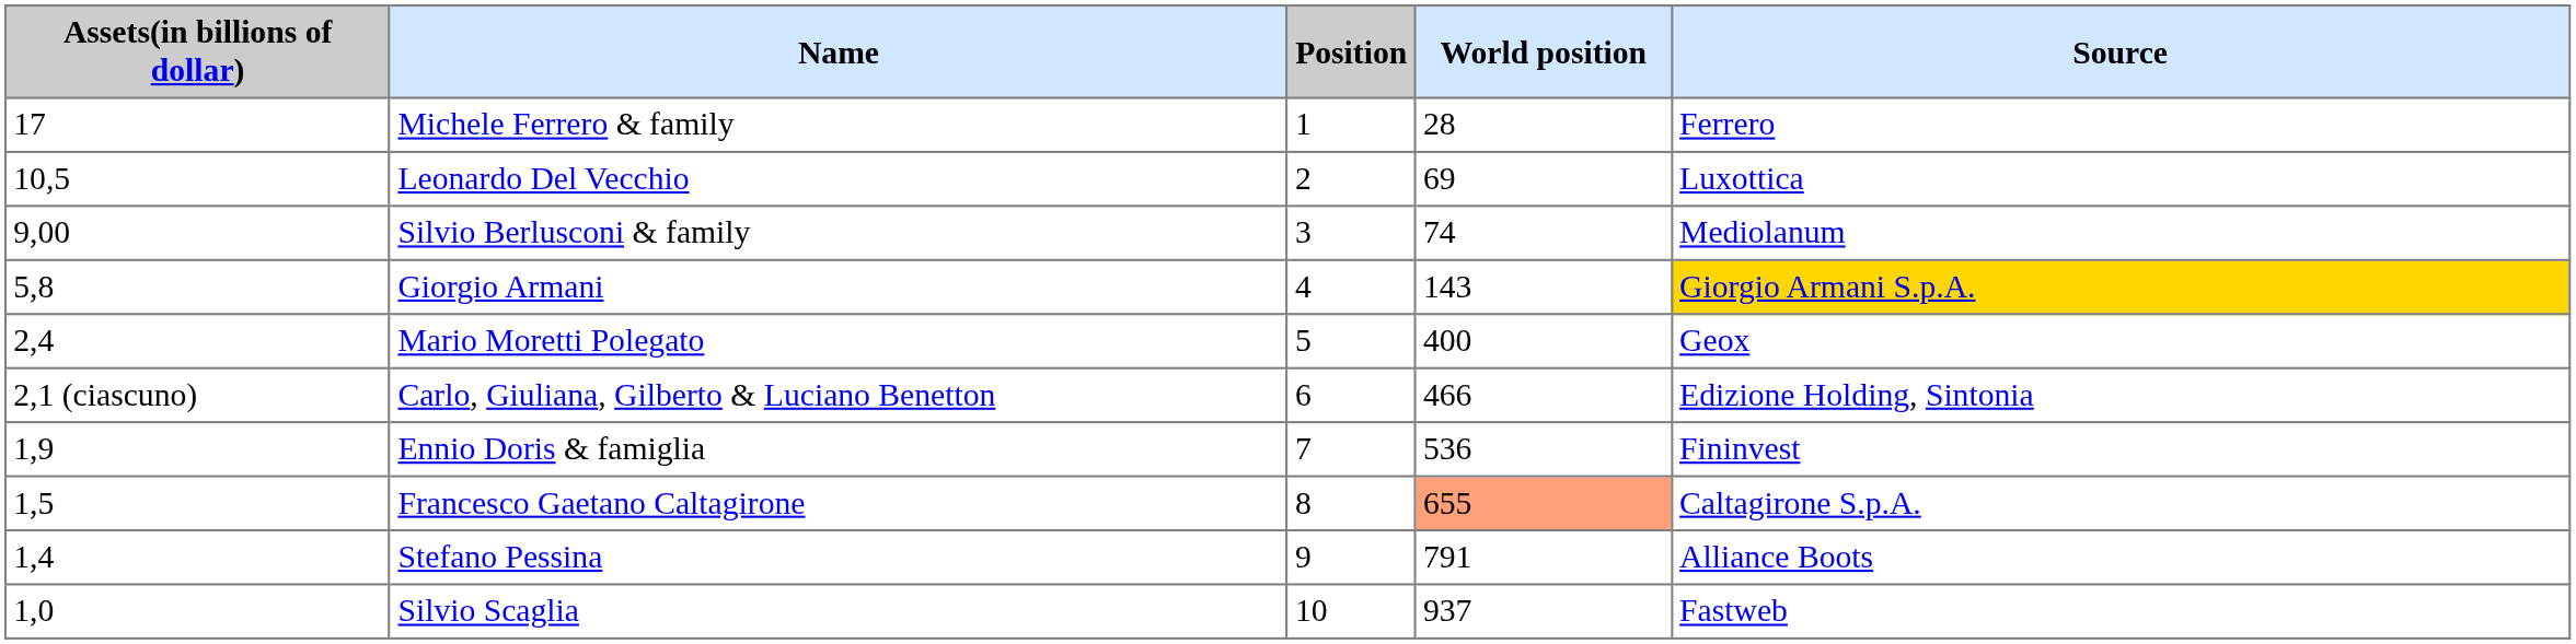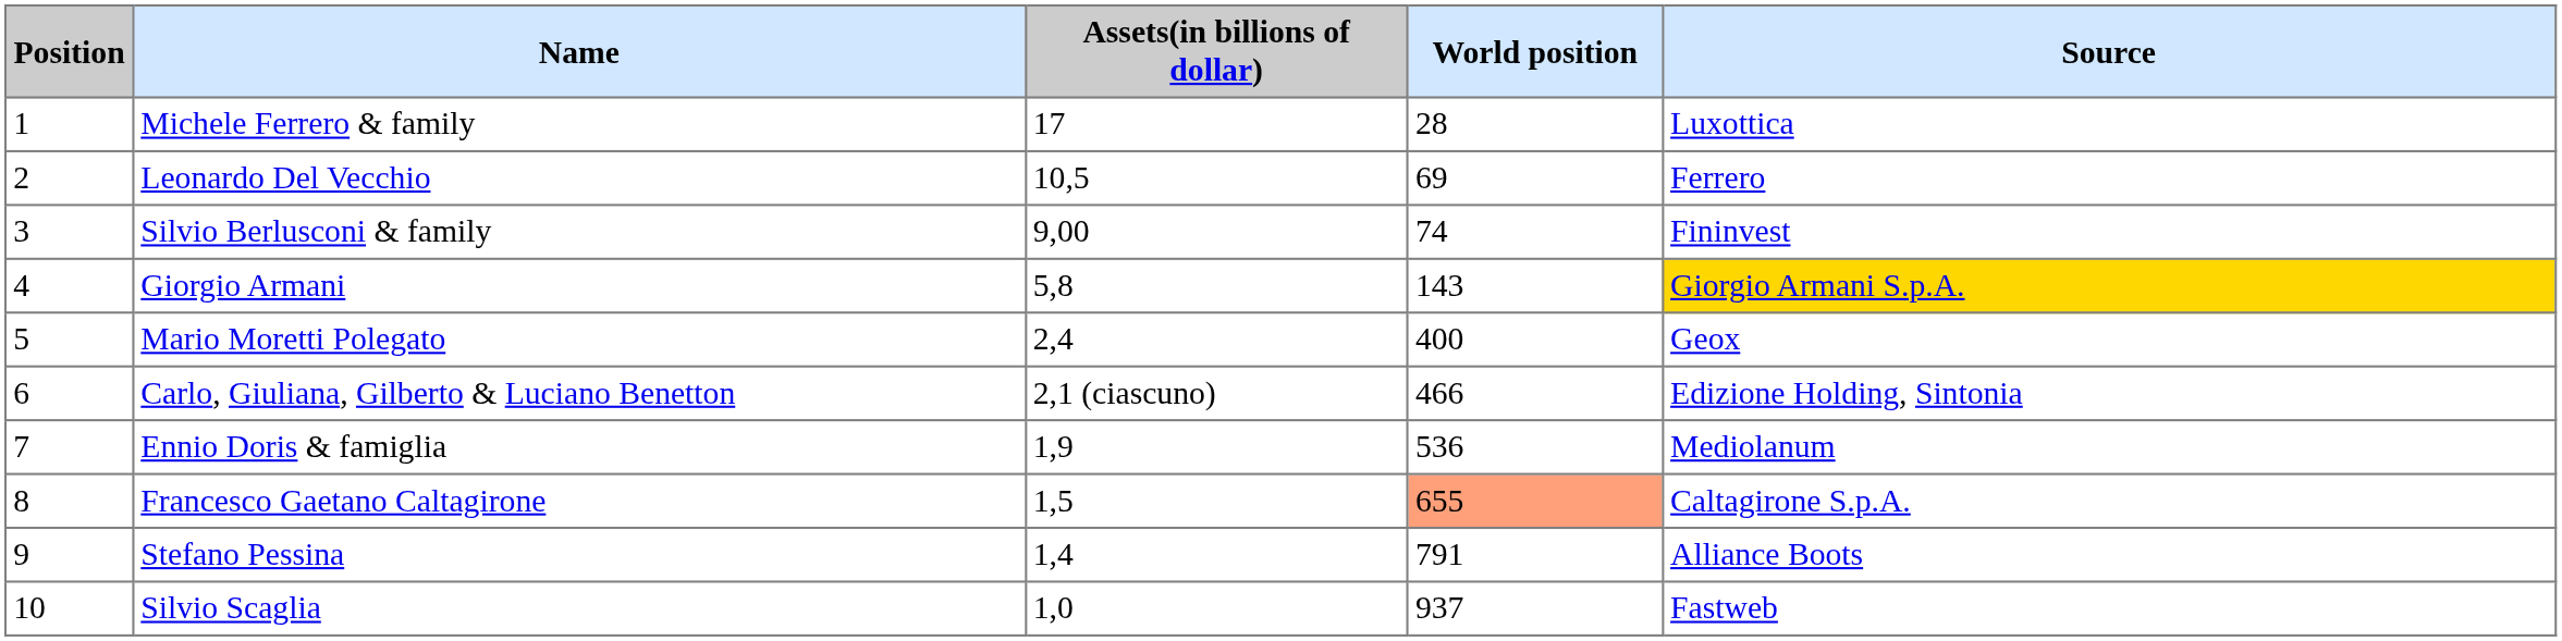columns swapped: Position <-> Assets(in billions of dollar)
Michele Ferrero & family | Source: Ferrero -> Luxottica
Leonardo Del Vecchio | Source: Luxottica -> Ferrero
Silvio Berlusconi & family | Source: Mediolanum -> Fininvest
Ennio Doris & famiglia | Source: Fininvest -> Mediolanum
